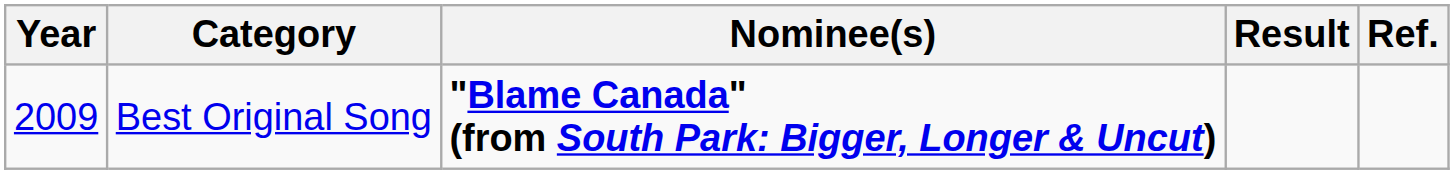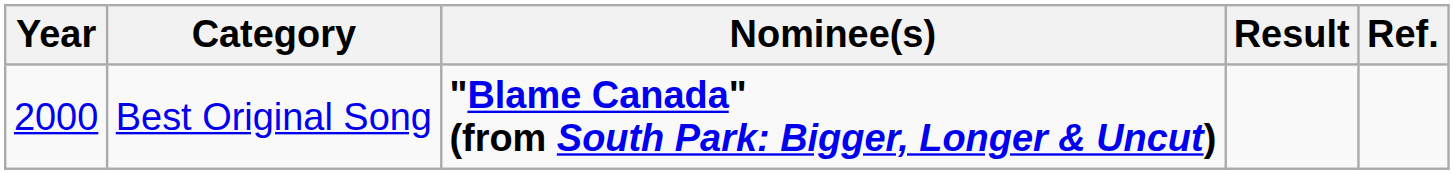Best Original Song | Year: 2009 -> 2000
